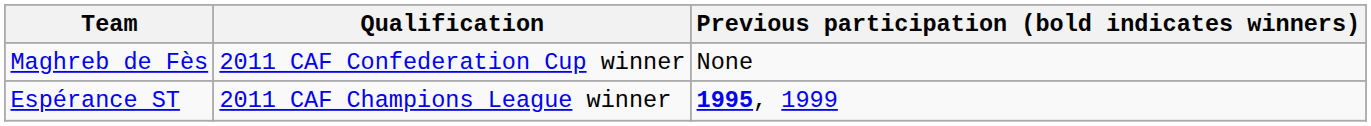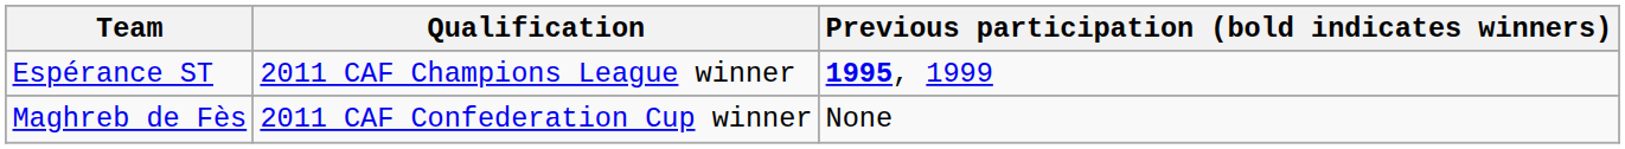rows swapped: Espérance ST <-> Maghreb de Fès
